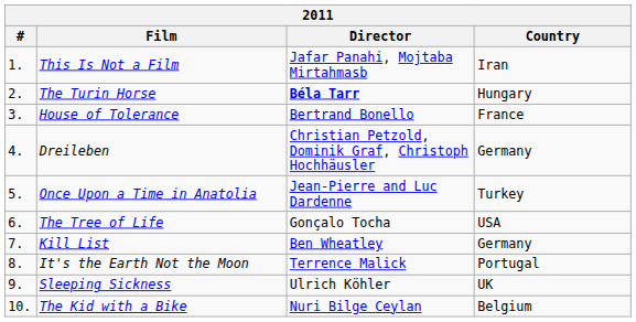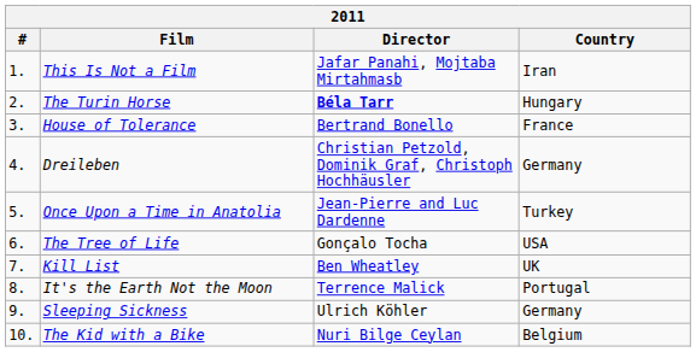Kill List | Country: Germany -> UK
Sleeping Sickness | Country: UK -> Germany
